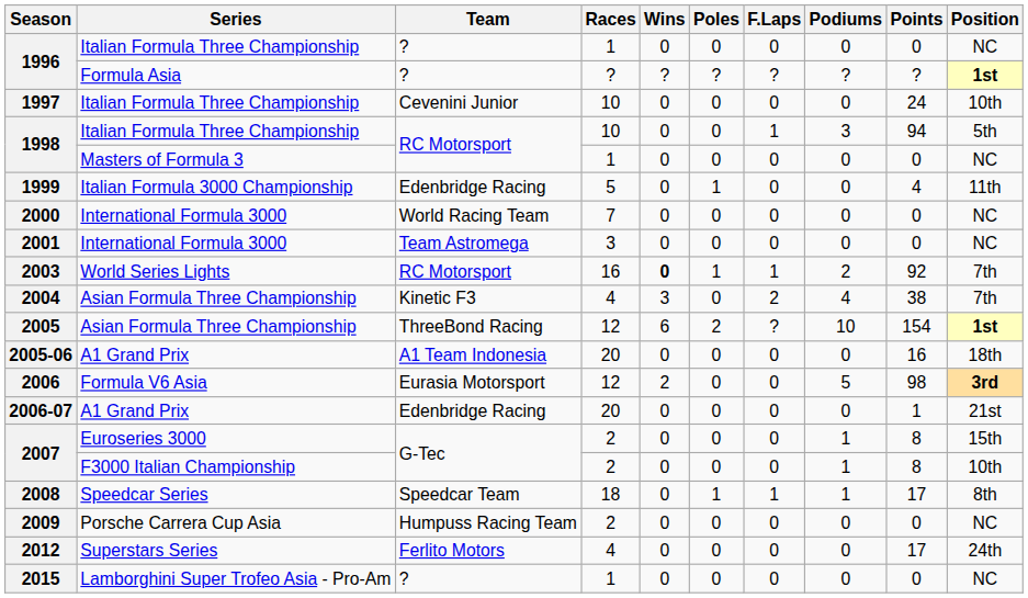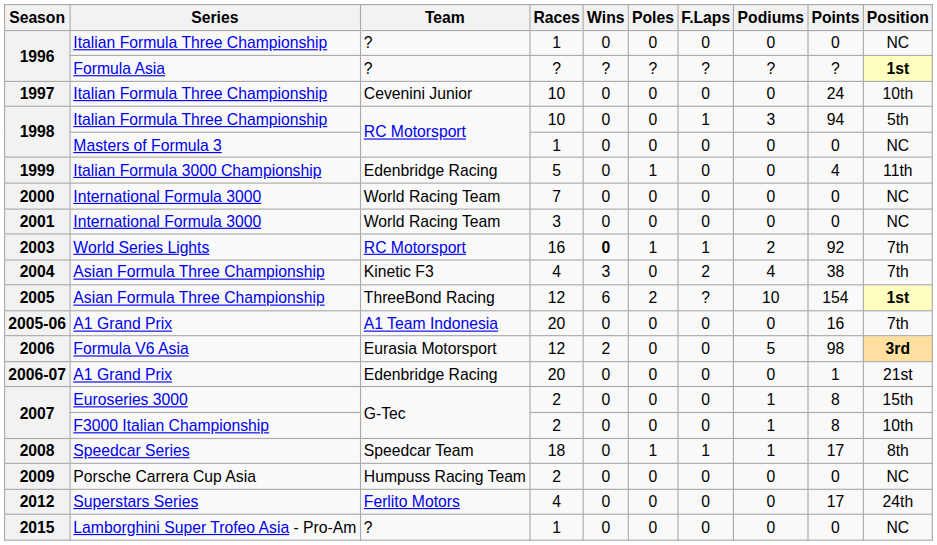2001 | Team: Team Astromega -> World Racing Team
2005-06 | Position: 18th -> 7th
